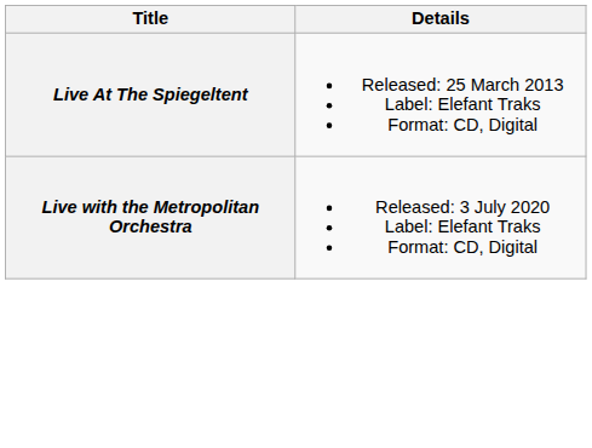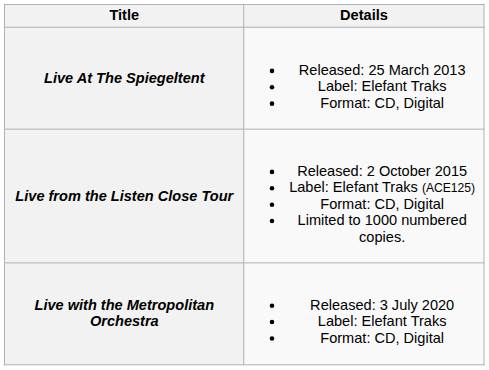+ row: Live from the Listen Close Tour | Released: 2 October 2015 Label: Elefant Traks (ACE125) Format: CD, Digital Limited to 1000 numbered copies.
